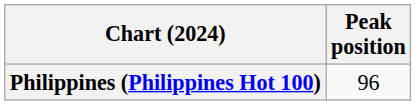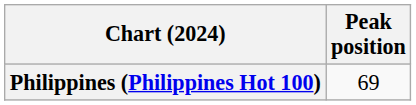Philippines (Philippines Hot 100) | Peak position: 96 -> 69
